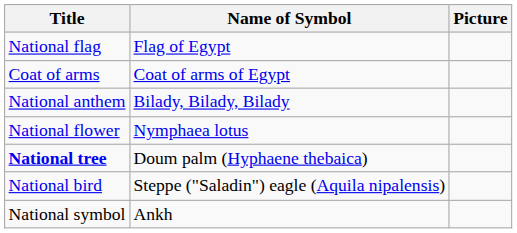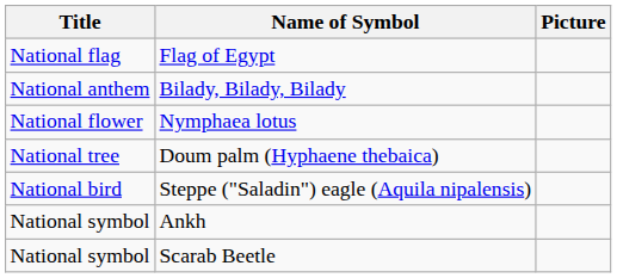- row: Coat of arms | Coat of arms of Egypt
Doum palm (Hyphaene thebaica) | Title: bold -> normal
+ row: National symbol | Scarab Beetle
